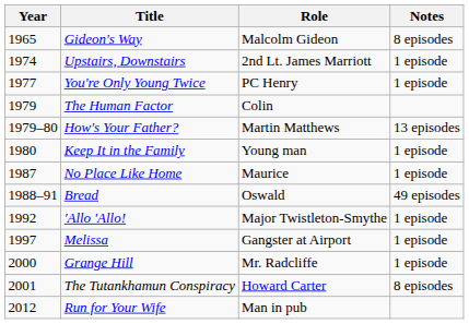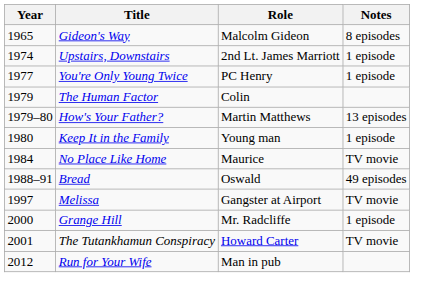No Place Like Home | Year: 1987 -> 1984
No Place Like Home | Notes: 1 episode -> TV movie
- row: 1992 | 'Allo 'Allo! | Major Twistleton-Smythe | 1 episode
Melissa | Notes: 1 episode -> TV movie
The Tutankhamun Conspiracy | Notes: 8 episodes -> TV movie
